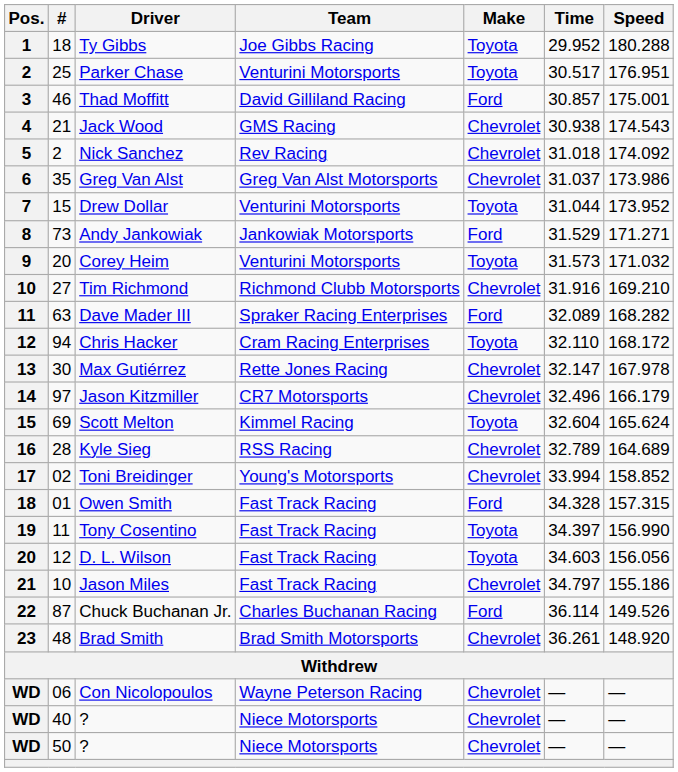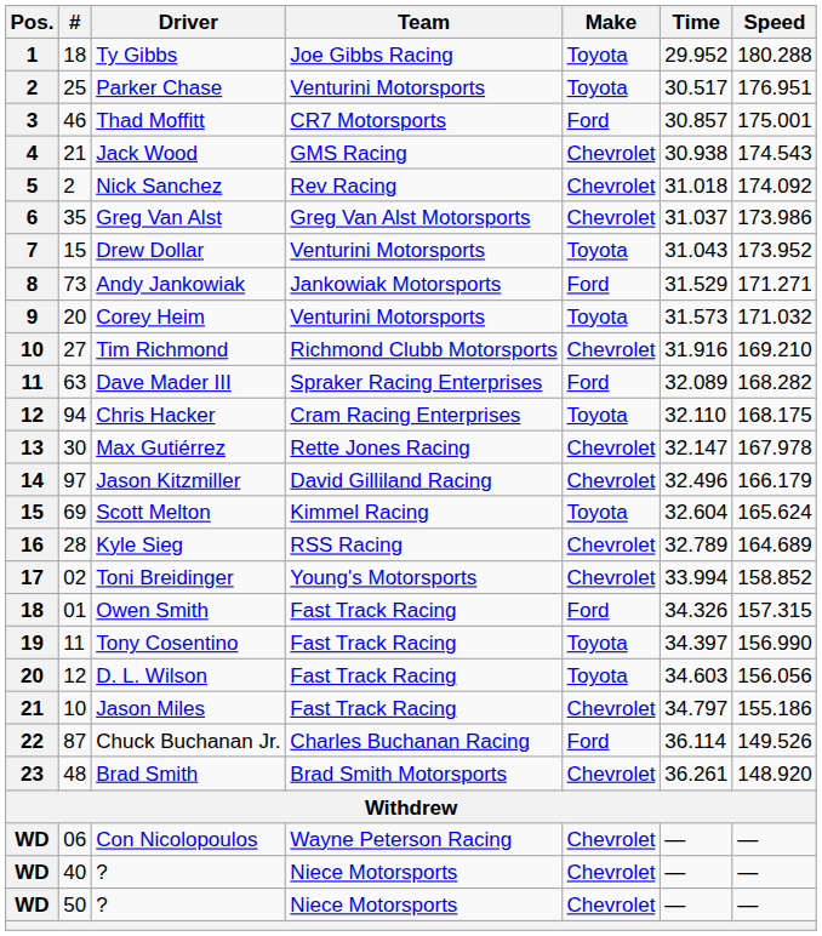Thad Moffitt | Team: David Gilliland Racing -> CR7 Motorsports
Drew Dollar | Time: 31.044 -> 31.043
Chris Hacker | Speed: 168.172 -> 168.175
Jason Kitzmiller | Team: CR7 Motorsports -> David Gilliland Racing
Owen Smith | Time: 34.328 -> 34.326
